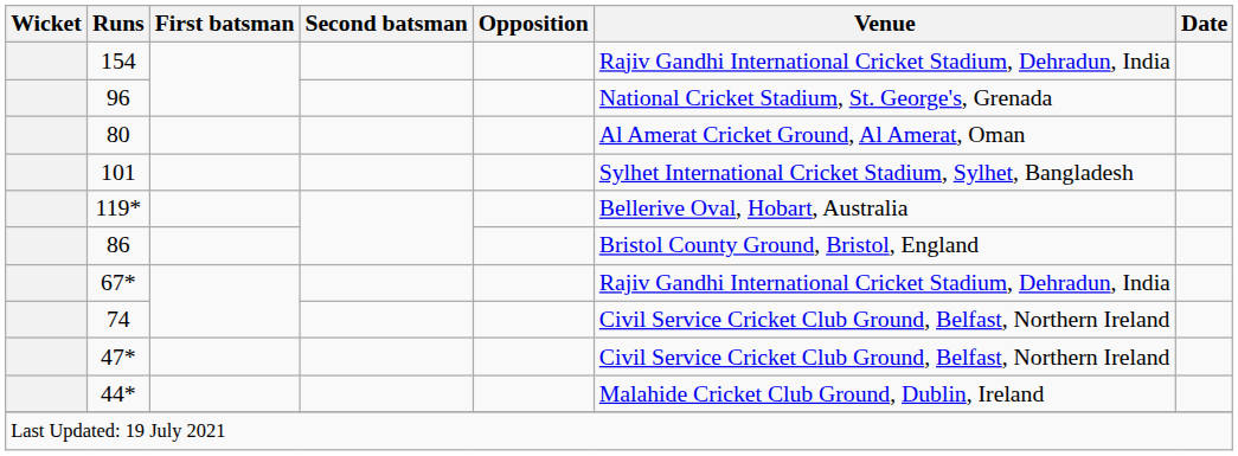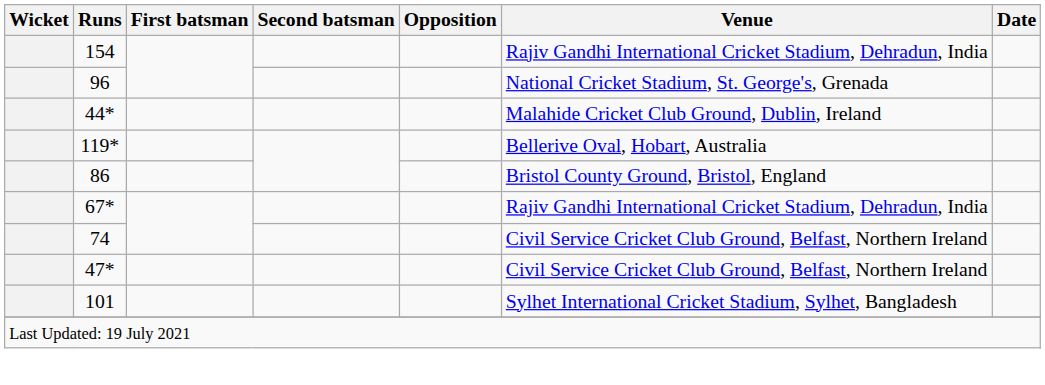- row: 80 | Al Amerat Cricket Ground, Al Amerat, Oman
rows swapped: 101 <-> 44*
